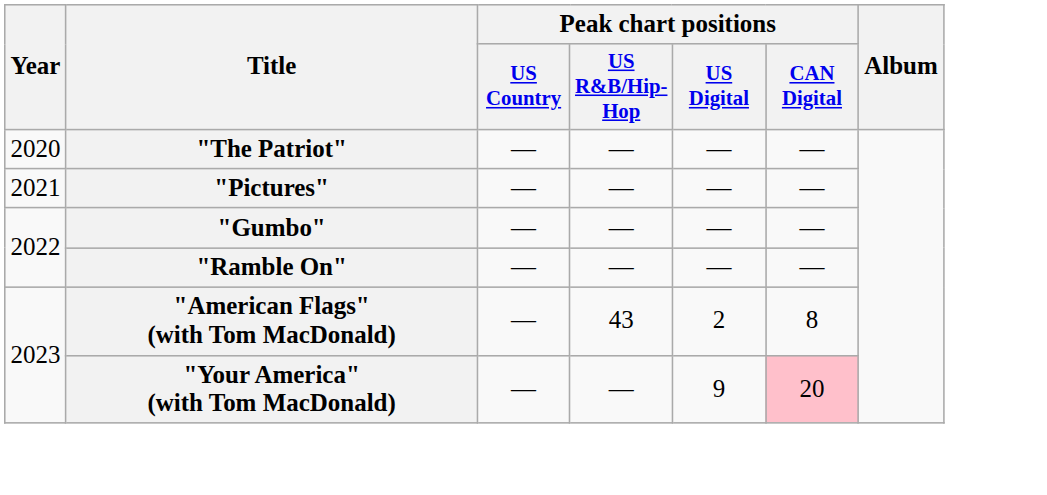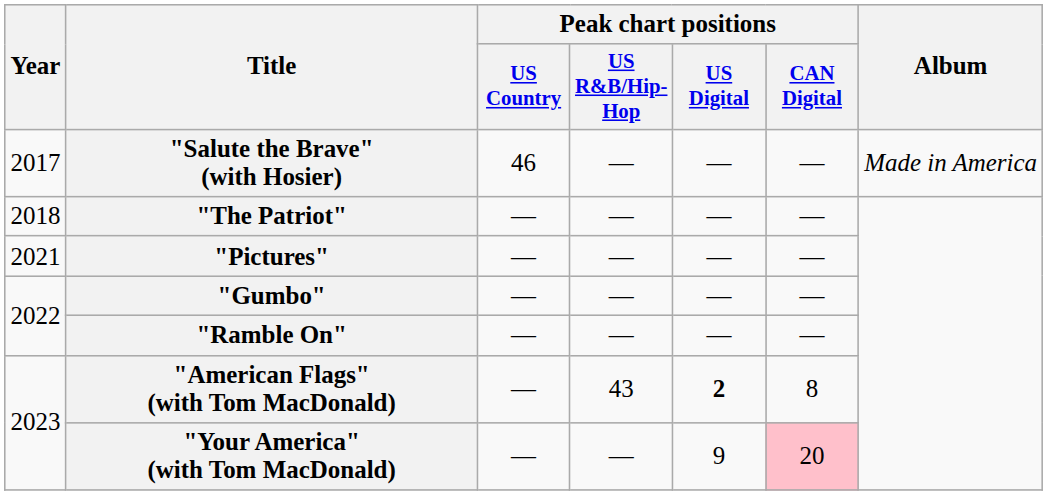+ row: 2017 | "Salute the Brave" (with Hosier) | 46 | — | — | — | Made in America
"The Patriot" | Year: 2020 -> 2018
"American Flags" (with Tom MacDonald) | Peak chart positions / US Digital: normal -> bold
